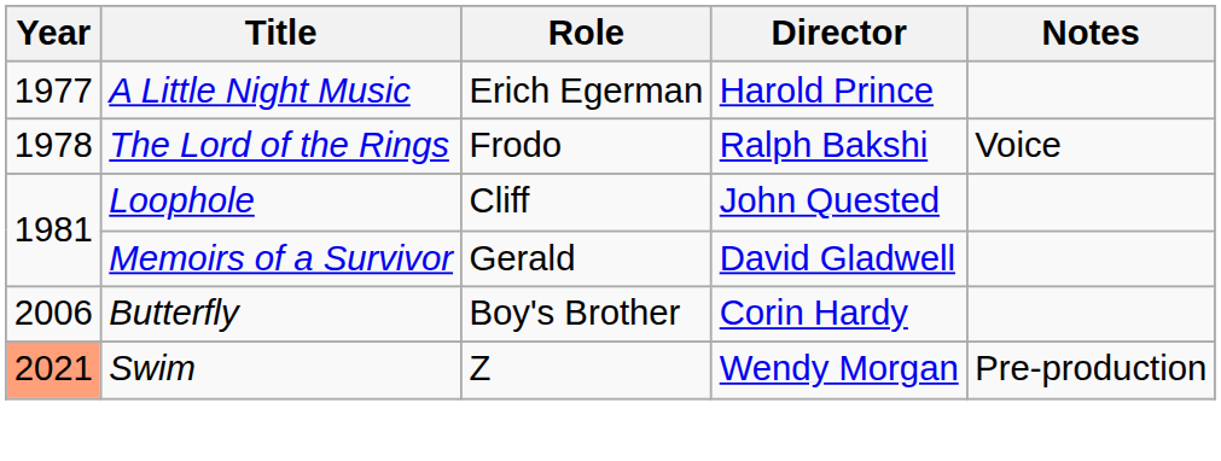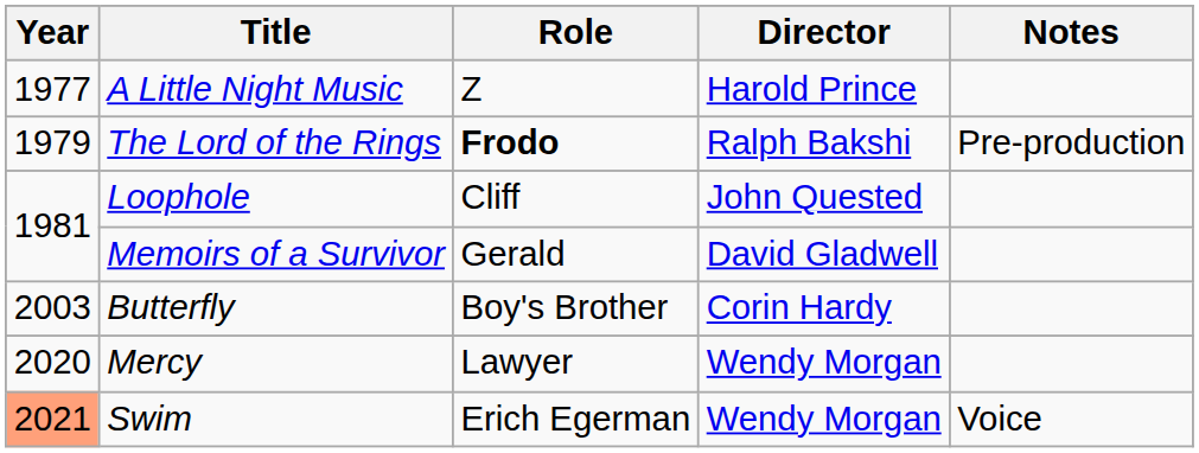A Little Night Music | Role: Erich Egerman -> Z
The Lord of the Rings | Year: 1978 -> 1979
The Lord of the Rings | Role: normal -> bold
The Lord of the Rings | Notes: Voice -> Pre-production
Butterfly | Year: 2006 -> 2003
+ row: 2020 | Mercy | Lawyer | Wendy Morgan
Swim | Role: Z -> Erich Egerman
Swim | Notes: Pre-production -> Voice
